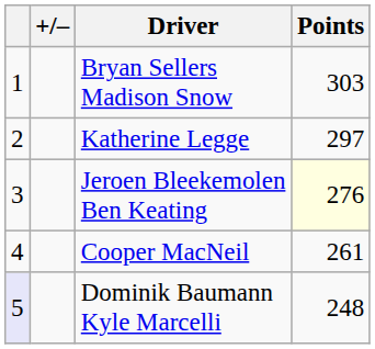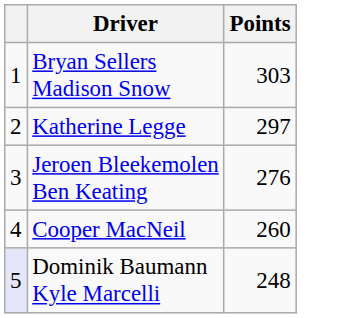- column: +/–
Jeroen Bleekemolen Ben Keating | Points: lightyellow background -> no background
Cooper MacNeil | Points: 261 -> 260
